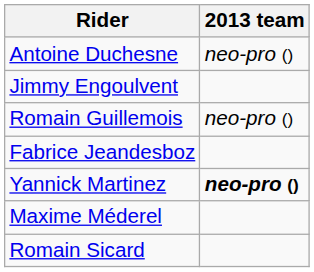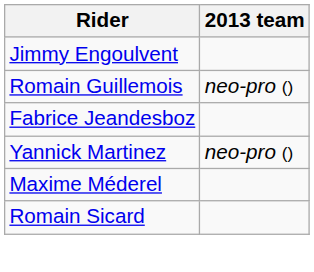- row: Antoine Duchesne | neo-pro ()
Yannick Martinez | 2013 team: bold -> normal
